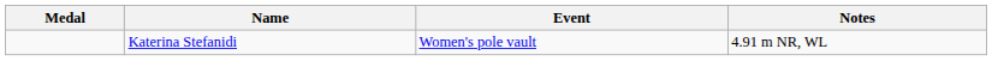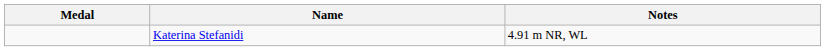- column: Event | Women's pole vault
